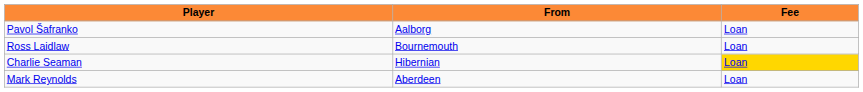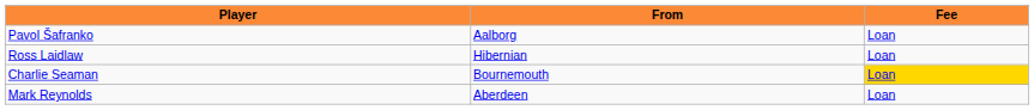Ross Laidlaw | From: Bournemouth -> Hibernian
Charlie Seaman | From: Hibernian -> Bournemouth
